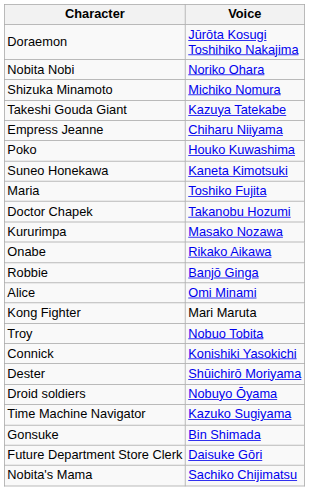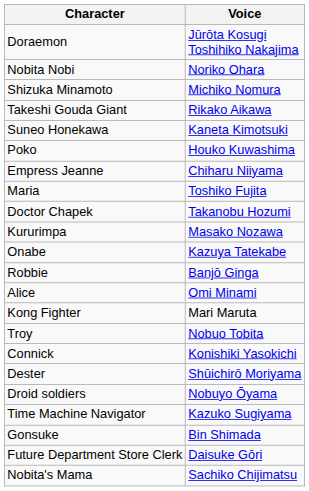Takeshi Gouda Giant | Voice: Kazuya Tatekabe -> Rikako Aikawa
rows swapped: Suneo Honekawa <-> Empress Jeanne
Onabe | Voice: Rikako Aikawa -> Kazuya Tatekabe
